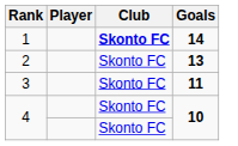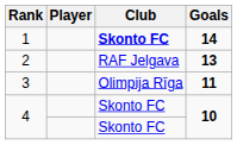2 | Club: Skonto FC -> RAF Jelgava
3 | Club: Skonto FC -> Olimpija Rīga
